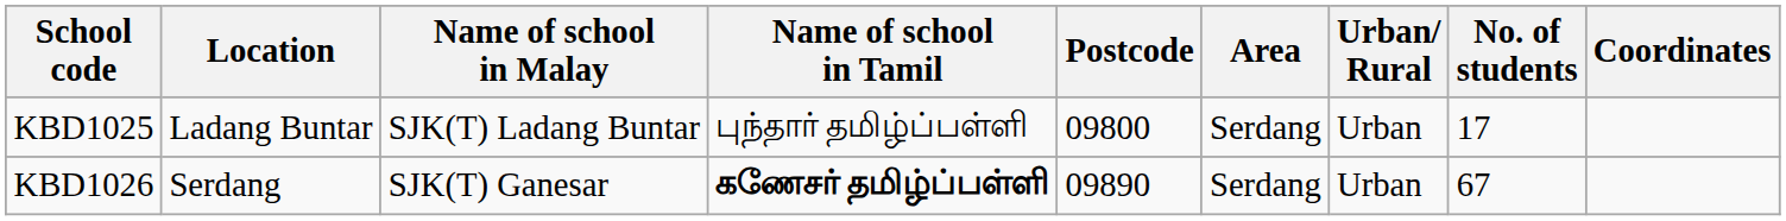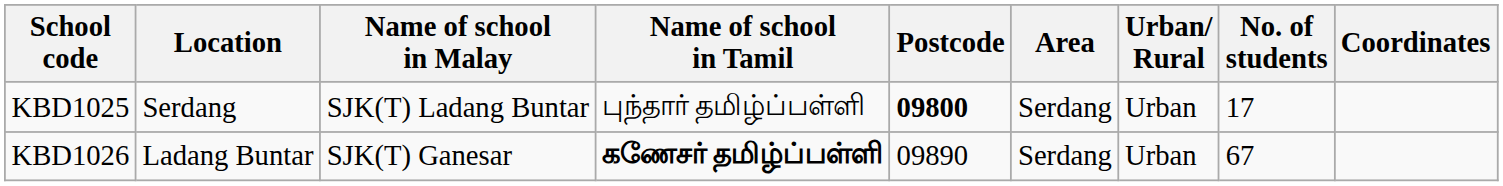KBD1025 | Location: Ladang Buntar -> Serdang
KBD1025 | Postcode: normal -> bold
KBD1026 | Location: Serdang -> Ladang Buntar
